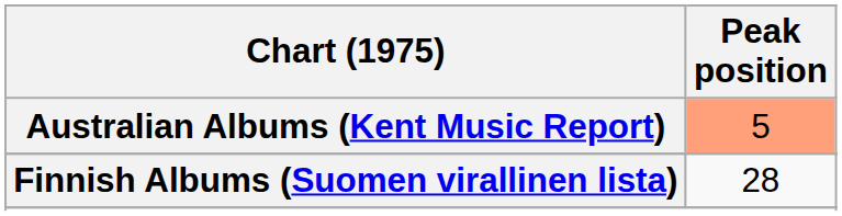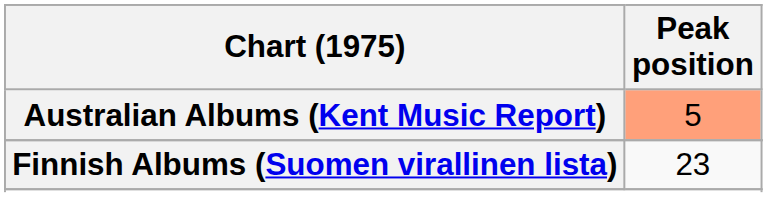Finnish Albums (Suomen virallinen lista) | Peak position: 28 -> 23
